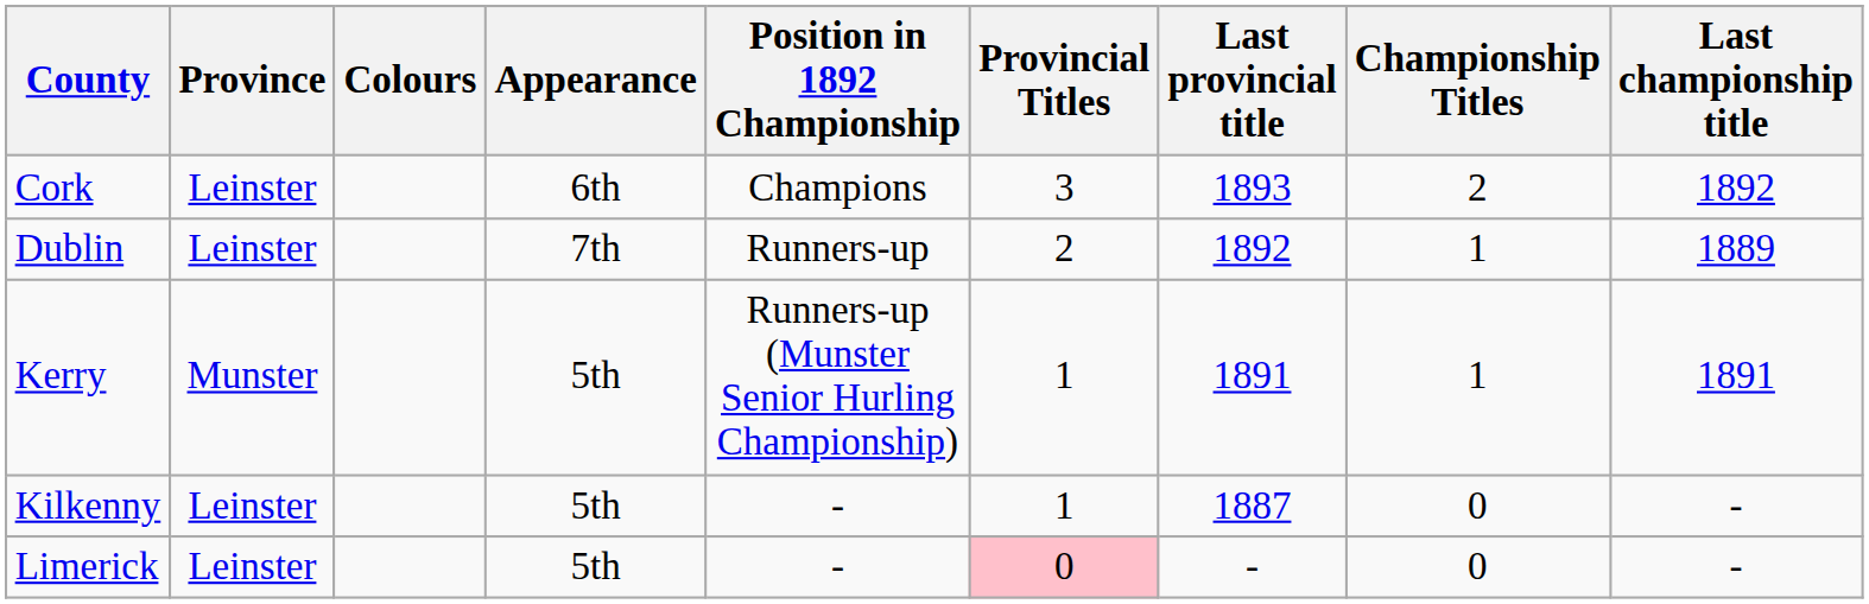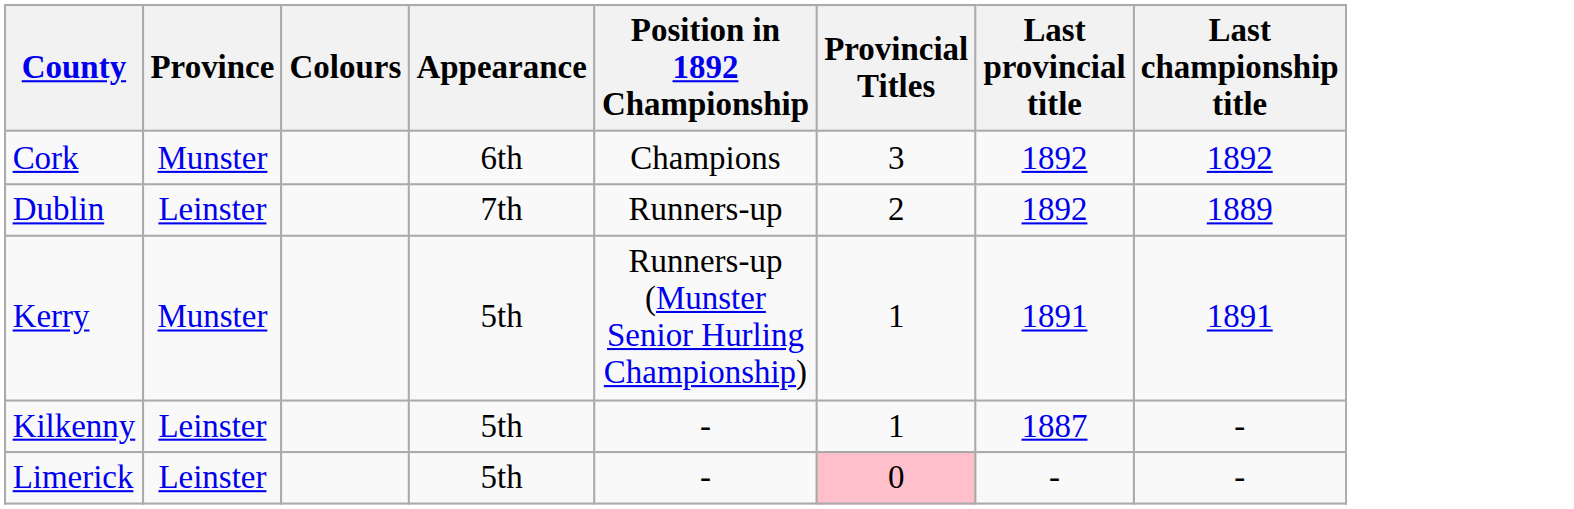- column: Championship Titles | 2 | 1 | 1 | 0 | 0
Cork | Province: Leinster -> Munster
Cork | Last provincial title: 1893 -> 1892
